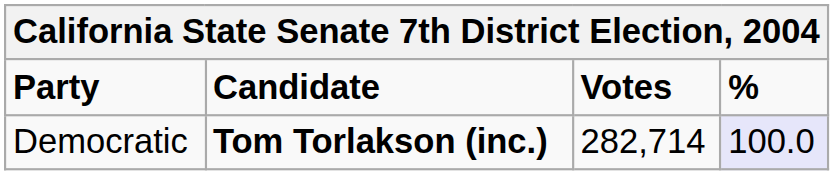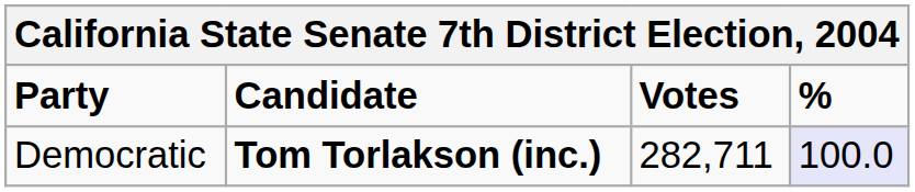Democratic | Votes: 282,714 -> 282,711
